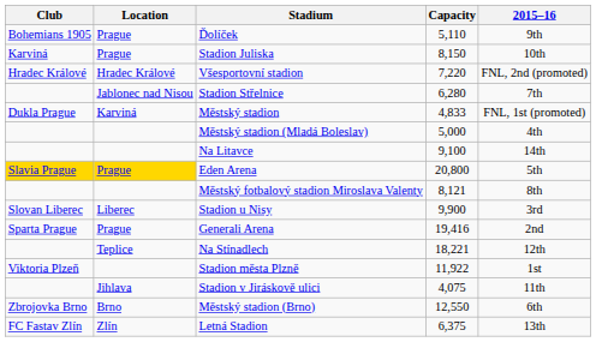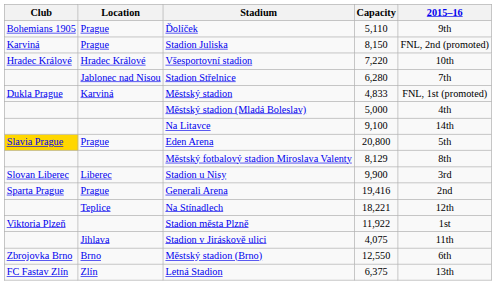Stadion Juliska | 2015–16: 10th -> FNL, 2nd (promoted)
Všesportovní stadion | 2015–16: FNL, 2nd (promoted) -> 10th
Eden Arena | Location: gold background -> no background
Městský fotbalový stadion Miroslava Valenty | Capacity: 8,121 -> 8,129
